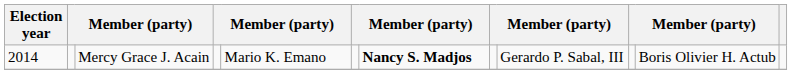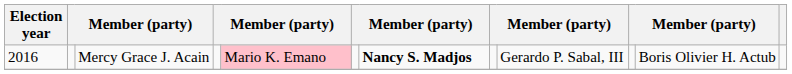Mercy Grace J. Acain | Election year: 2014 -> 2016
Mercy Grace J. Acain | column 5: no background -> pink background
